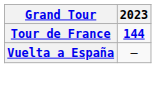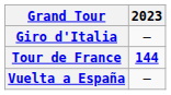+ row: Giro d'Italia | —
